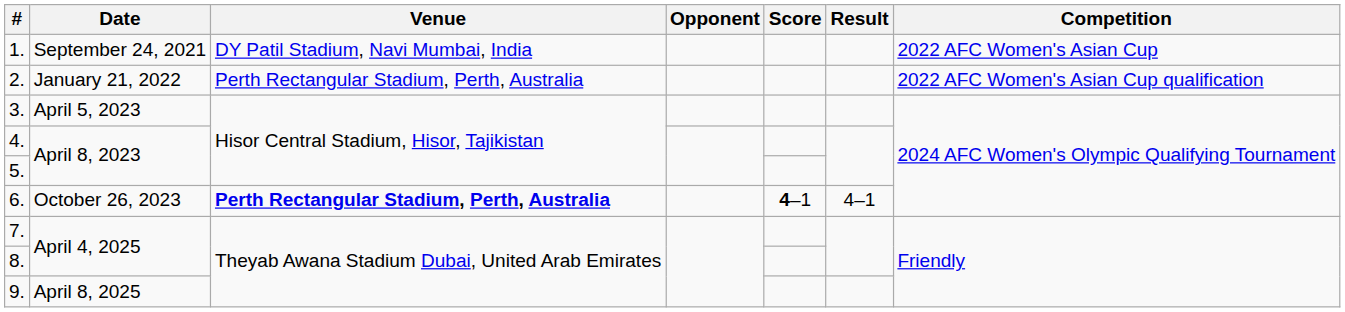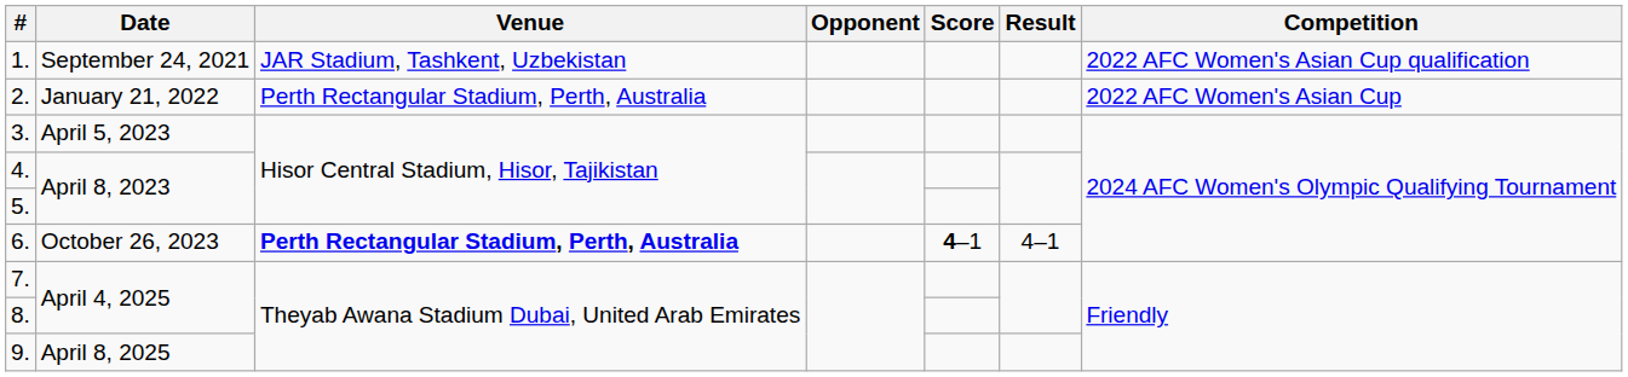1. | Venue: DY Patil Stadium, Navi Mumbai, India -> JAR Stadium, Tashkent, Uzbekistan
1. | Competition: 2022 AFC Women's Asian Cup -> 2022 AFC Women's Asian Cup qualification
2. | Competition: 2022 AFC Women's Asian Cup qualification -> 2022 AFC Women's Asian Cup
